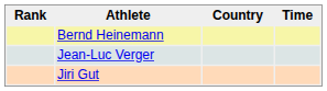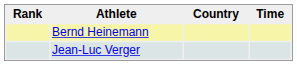- row: Jiri Gut
